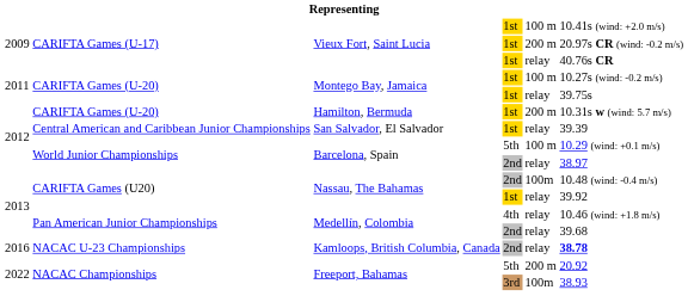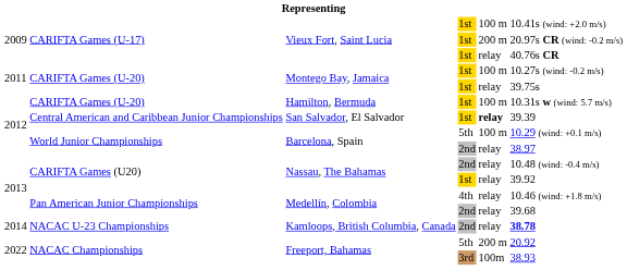Hamilton, Bermuda | column 5: 200 m -> 100 m
San Salvador, El Salvador | column 5: normal -> bold
Nassau, The Bahamas / 2nd | column 5: 100m -> relay
Kamloops, British Columbia, Canada | column 1: 2016 -> 2014
